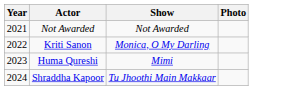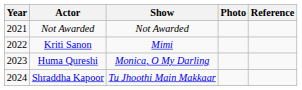+ column: Reference
Kriti Sanon | Show: Monica, O My Darling -> Mimi
Huma Qureshi | Show: Mimi -> Monica, O My Darling
